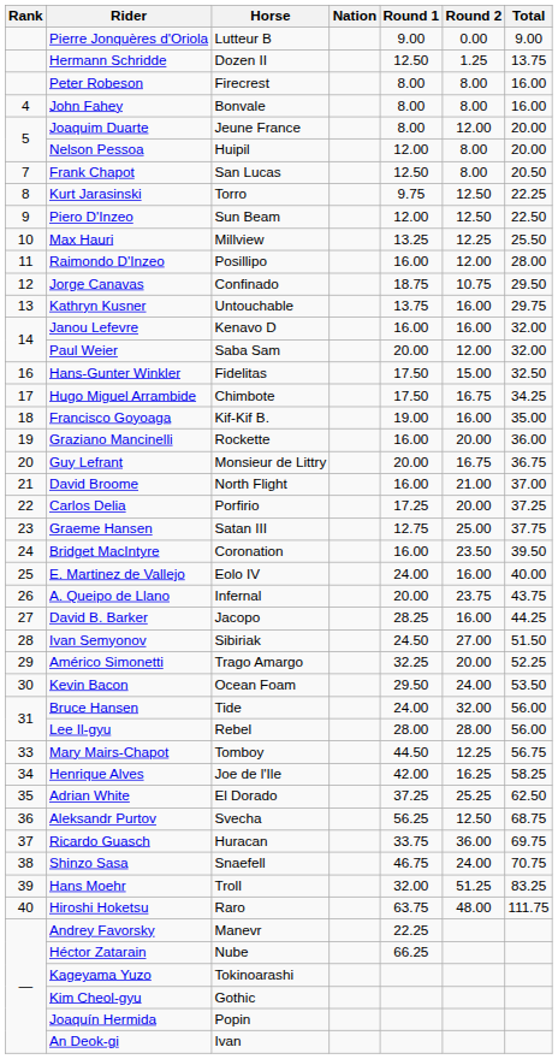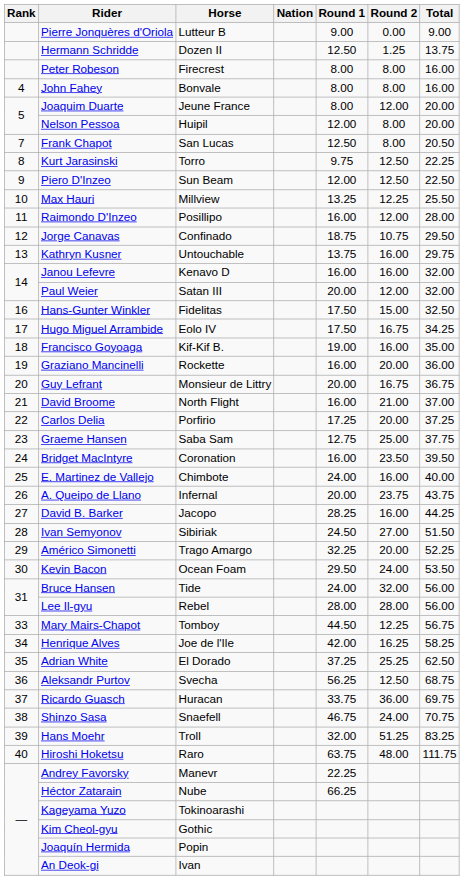Paul Weier | Horse: Saba Sam -> Satan III
Hugo Miguel Arrambide | Horse: Chimbote -> Eolo IV
Graeme Hansen | Horse: Satan III -> Saba Sam
E. Martinez de Vallejo | Horse: Eolo IV -> Chimbote
